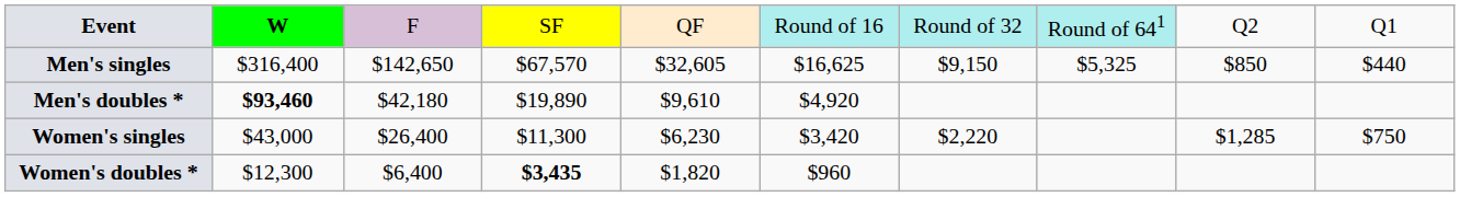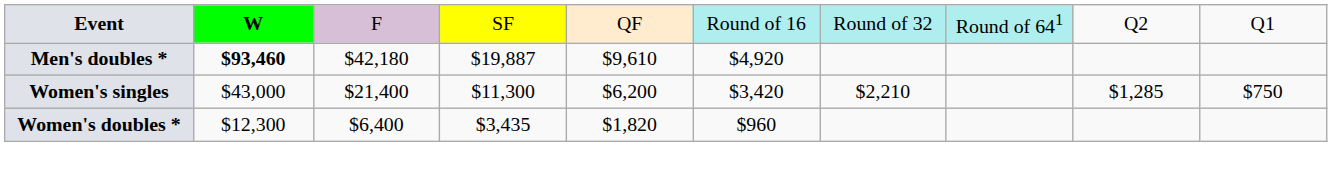- row: Men's singles | $316,400 | $142,650 | $67,570 | $32,605 | $16,625 | $9,150 | $5,325 | $850 | $440
Men's doubles * | column 4: $19,890 -> $19,887
Women's singles | column 3: $26,400 -> $21,400
Women's singles | column 5: $6,230 -> $6,200
Women's singles | column 7: $2,220 -> $2,210
Women's doubles * | column 4: bold -> normal
